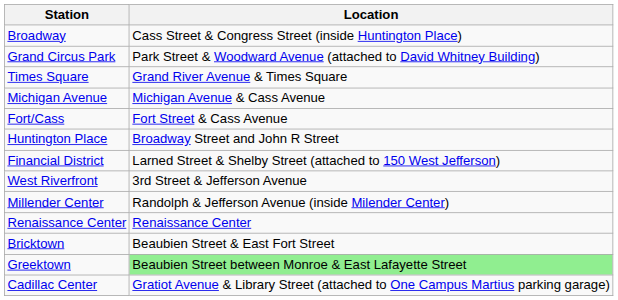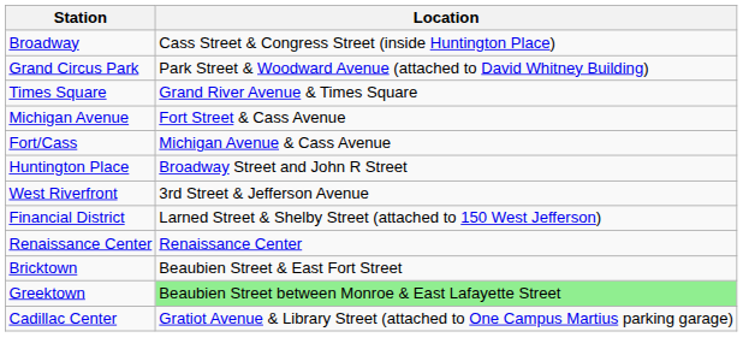Michigan Avenue | Location: Michigan Avenue & Cass Avenue -> Fort Street & Cass Avenue
Fort/Cass | Location: Fort Street & Cass Avenue -> Michigan Avenue & Cass Avenue
rows swapped: West Riverfront <-> Financial District
- row: Millender Center | Randolph & Jefferson Avenue (inside Milender Center)
